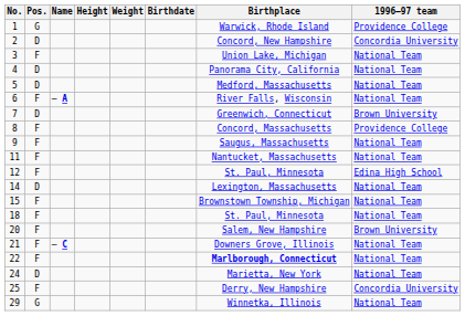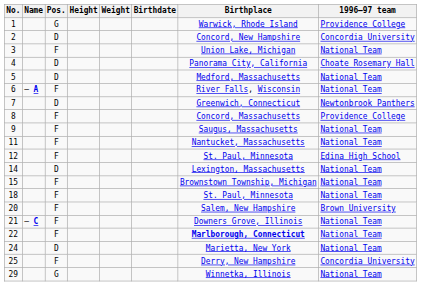columns swapped: Pos. <-> Name
4 | 1996–97 team: National Team -> Choate Rosemary Hall
7 | 1996–97 team: Brown University -> Newtonbrook Panthers
